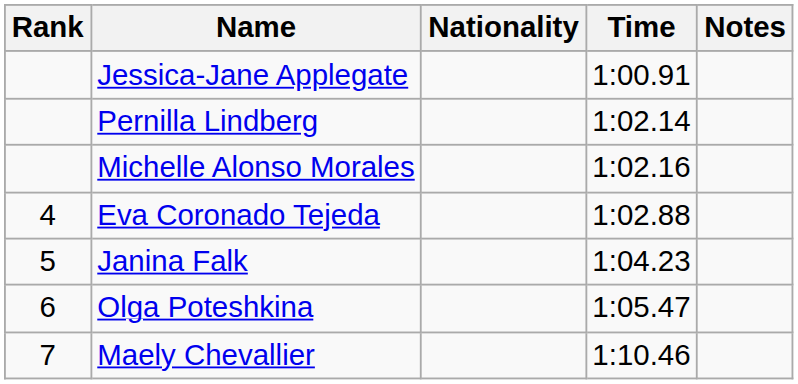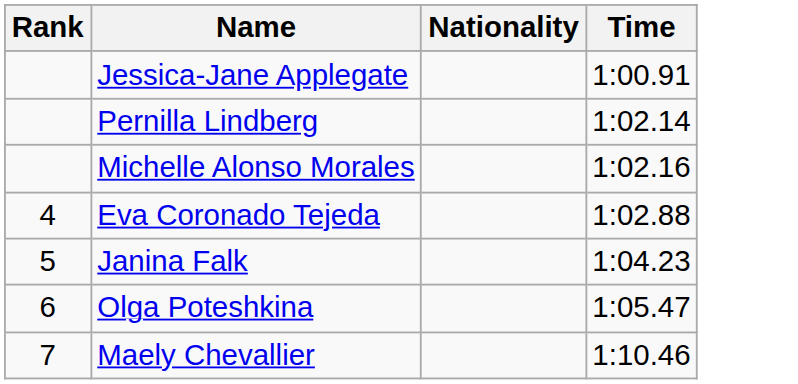- column: Notes
